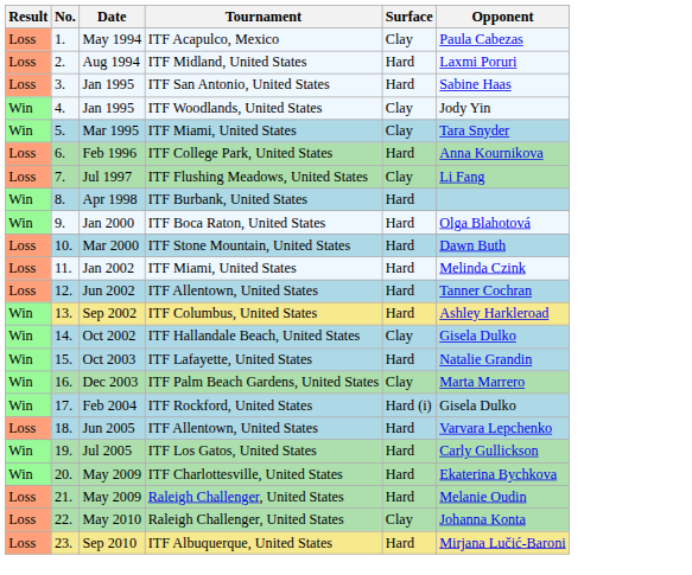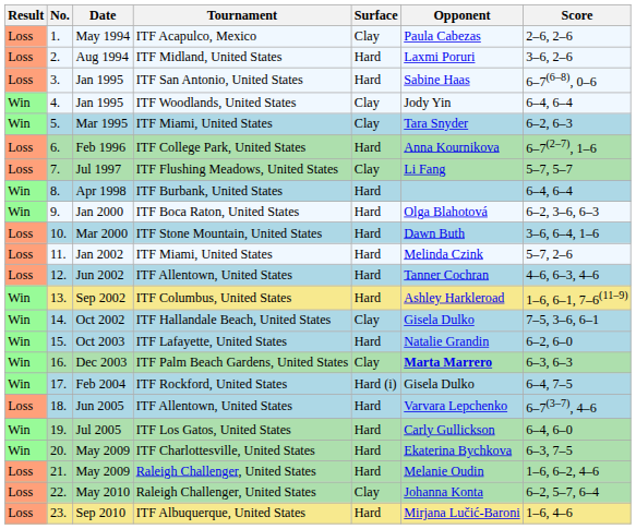+ column: Score | 2–6, 2–6 | 3–6, 2–6 | 6–7(6–8), 0–6 | 6–4, 6–4 | 6–2, 6–3 | 6–7(2–7), 1–6 | 5–7, 5–7 | 6–4, 6–4 | 6–2, 3–6, 6–3 | 3–6, 6–4, 1–6 | 5–7, 2–6 | 4–6, 6–3, 4–6 | 1–6, 6–1, 7–6(11–9) | 7–5, 3–6, 6–1 | 6–2, 6–0 | 6–3, 6–3 | 6–4, 7–5 | 6–7(3–7), 4–6 | 6–4, 6–0 | 6–3, 7–5 | 1–6, 6–2, 4–6 | 6–2, 5–7, 6–4 | 1–6, 4–6
Dec 2003 | Opponent: normal -> bold
